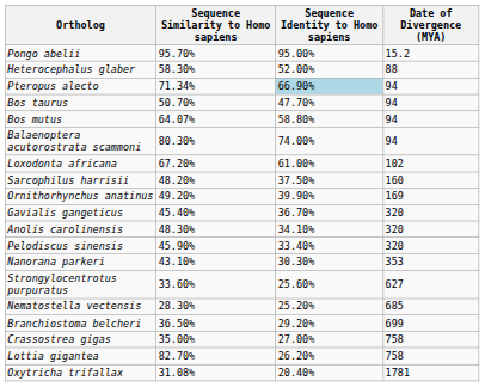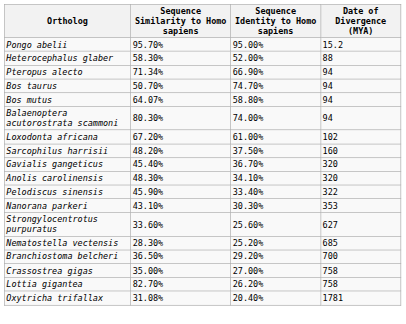Pteropus alecto | Sequence Identity to Homo sapiens: lightblue background -> no background
Bos taurus | Sequence Identity to Homo sapiens: 47.70% -> 74.70%
- row: Ornithorhynchus anatinus | 49.20% | 39.90% | 169
Pelodiscus sinensis | Date of Divergence (MYA): 320 -> 322
Branchiostoma belcheri | Date of Divergence (MYA): 699 -> 700
